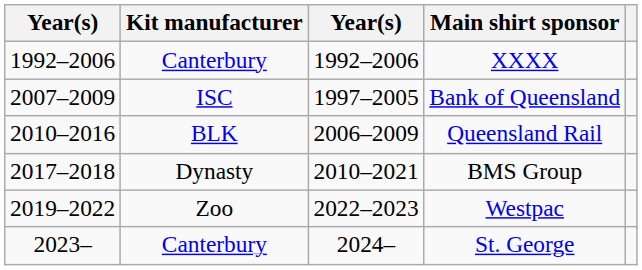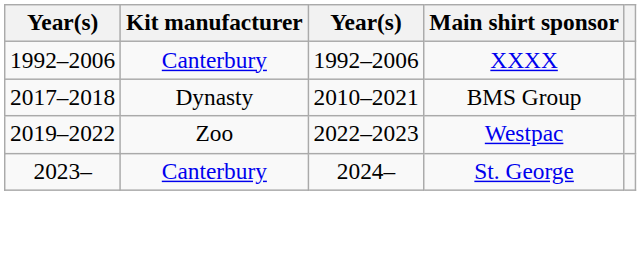- row: 2007–2009 | ISC | 1997–2005 | Bank of Queensland
- row: 2010–2016 | BLK | 2006–2009 | Queensland Rail
